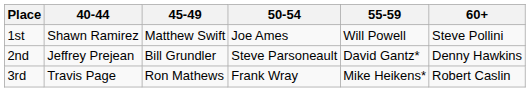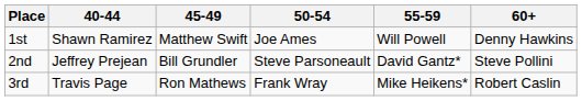1st | 60+: Steve Pollini -> Denny Hawkins
2nd | 60+: Denny Hawkins -> Steve Pollini
